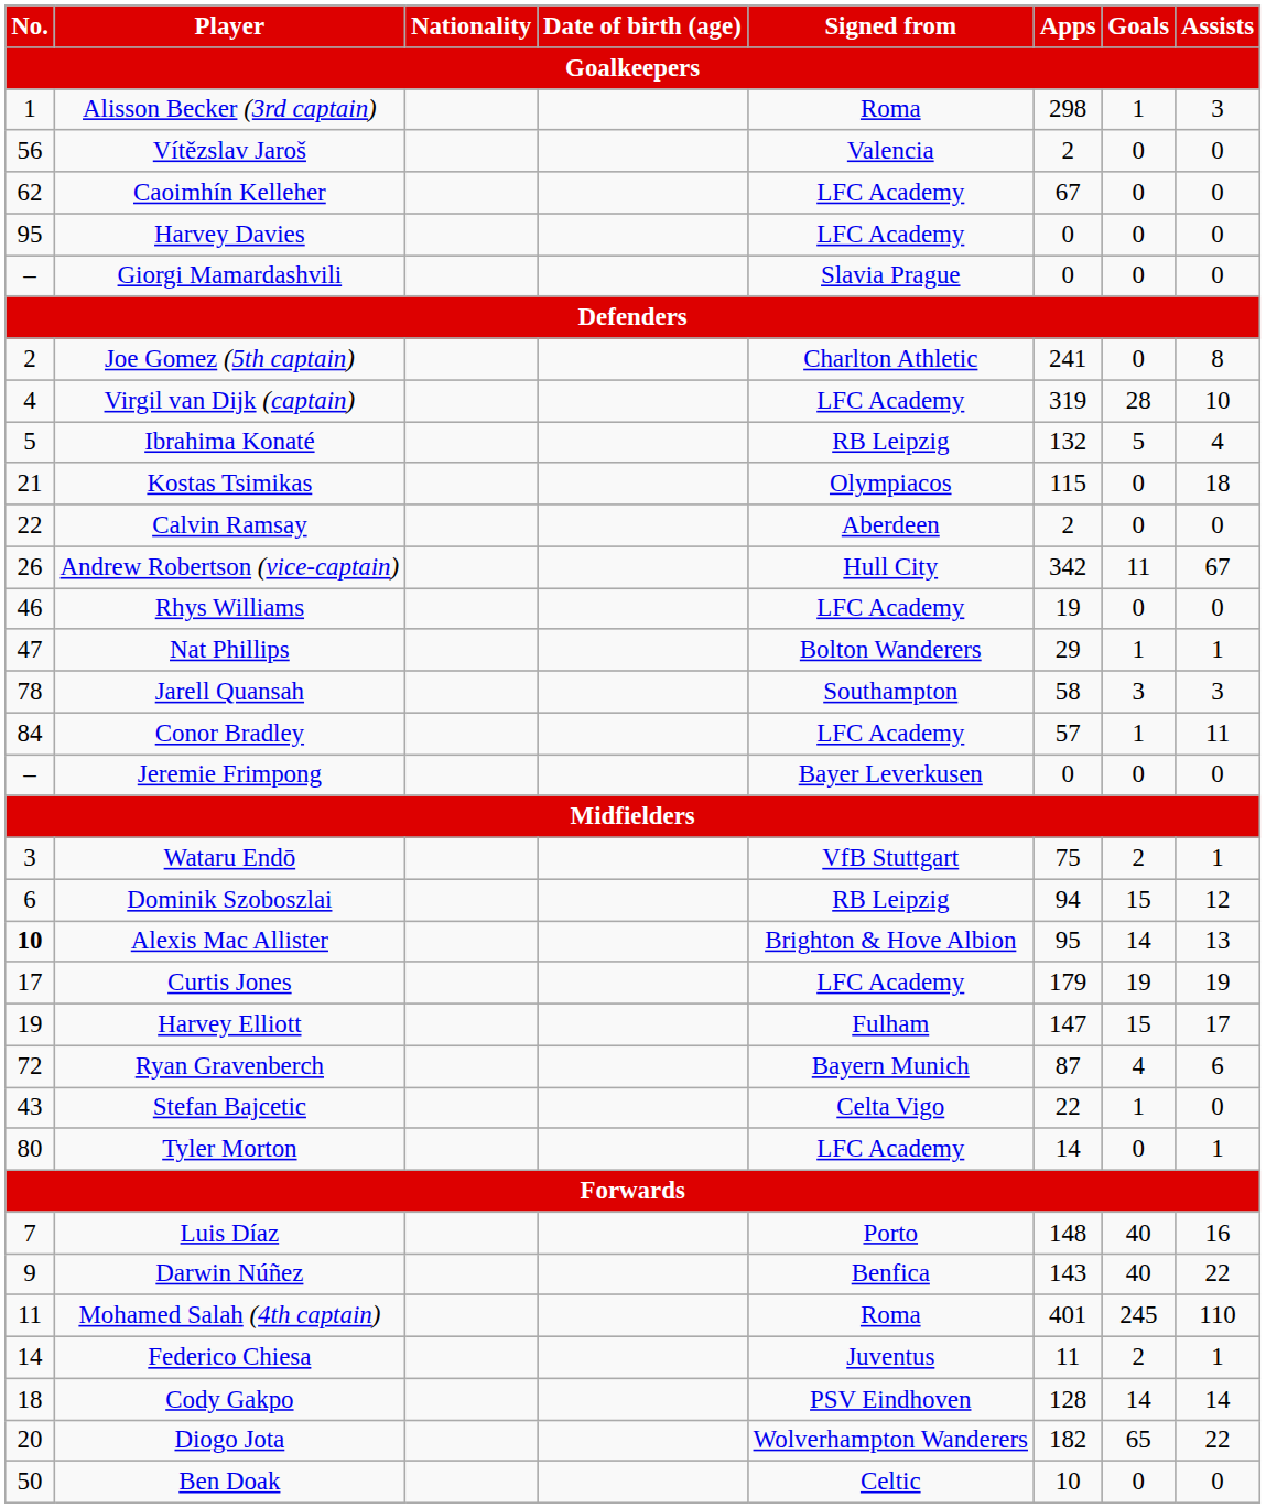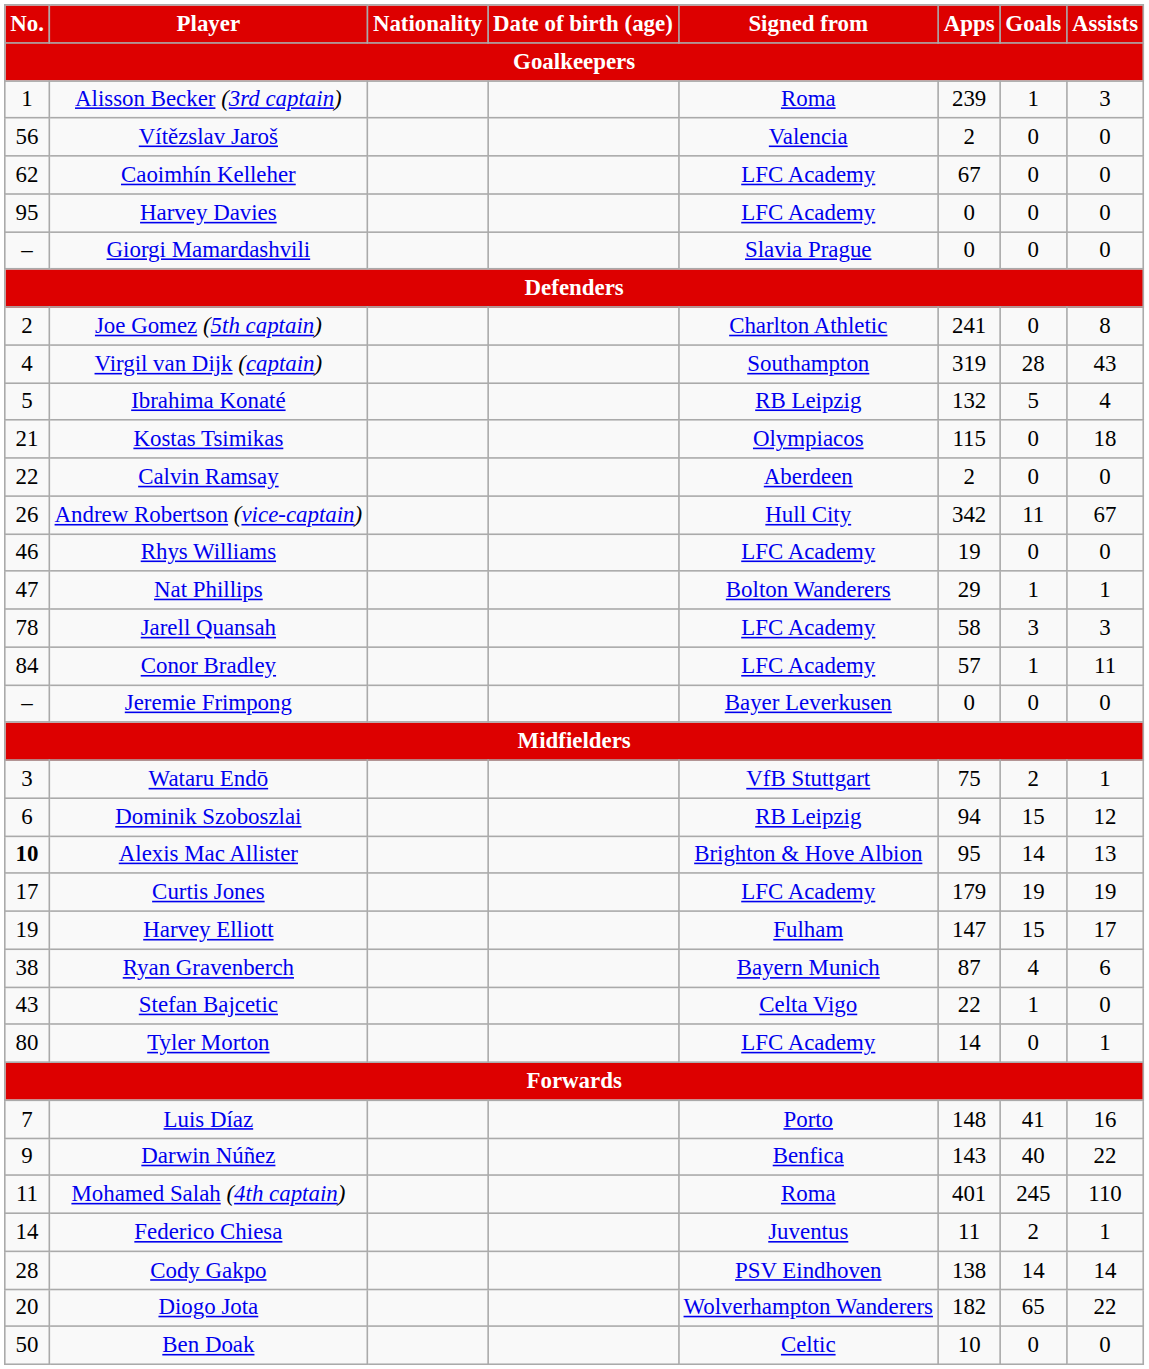Alisson Becker (3rd captain) | Apps: 298 -> 239
Virgil van Dijk (captain) | Signed from: LFC Academy -> Southampton
Virgil van Dijk (captain) | Assists: 10 -> 43
Jarell Quansah | Signed from: Southampton -> LFC Academy
Ryan Gravenberch | No.: 72 -> 38
Luis Díaz | Goals: 40 -> 41
Cody Gakpo | No.: 18 -> 28
Cody Gakpo | Apps: 128 -> 138
